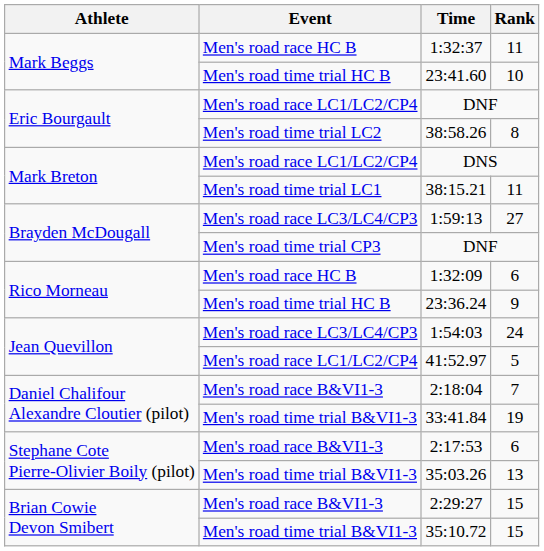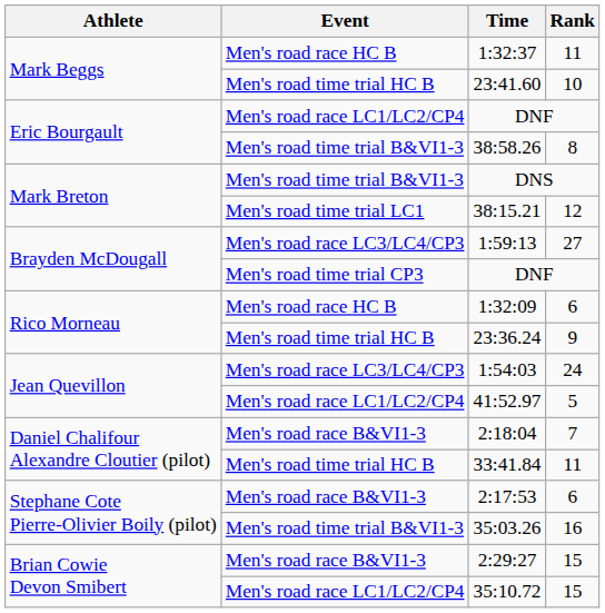38:58.26 | Event: Men's road time trial LC2 -> Men's road time trial B&VI1-3
DNS | Event: Men's road race LC1/LC2/CP4 -> Men's road time trial B&VI1-3
38:15.21 | Rank: 11 -> 12
33:41.84 | Event: Men's road time trial B&VI1-3 -> Men's road time trial HC B
33:41.84 | Rank: 19 -> 11
35:03.26 | Rank: 13 -> 16
35:10.72 | Event: Men's road time trial B&VI1-3 -> Men's road race LC1/LC2/CP4
